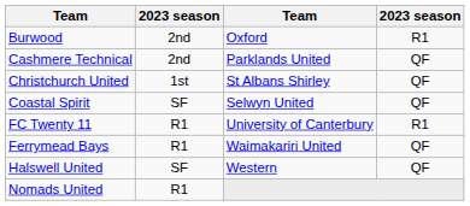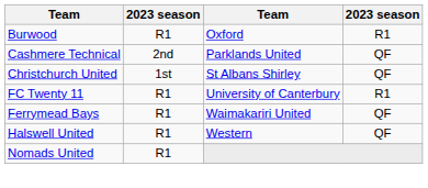Burwood | column 2: 2nd -> R1
- row: Coastal Spirit | SF | Selwyn United | QF
Halswell United | column 2: SF -> R1
